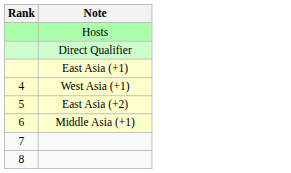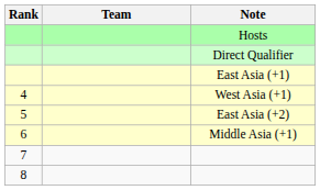+ column: Team
